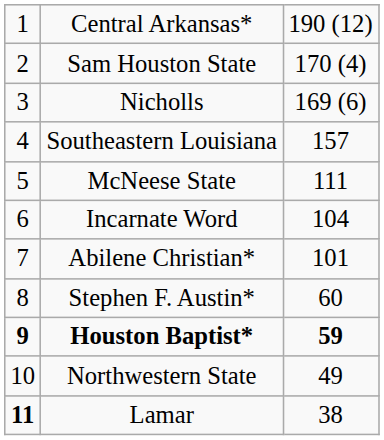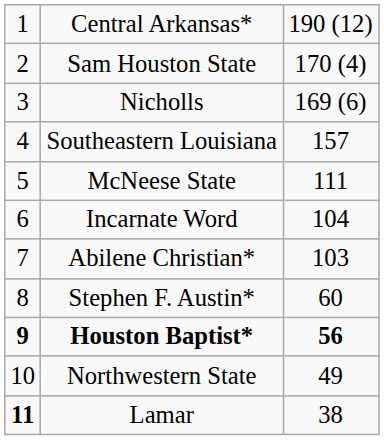Abilene Christian* | column 3: 101 -> 103
Houston Baptist* | column 3: 59 -> 56
